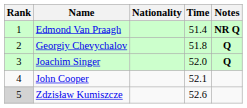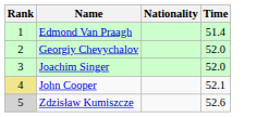- column: Notes | NR Q | Q | Q
Georgiy Chevychalov | Time: 51.8 -> 52.0
John Cooper | Rank: no background -> khaki background
